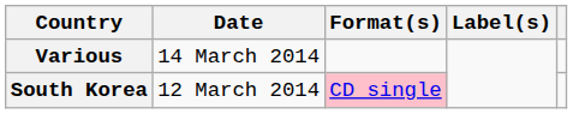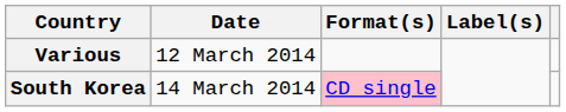Various | Date: 14 March 2014 -> 12 March 2014
South Korea | Date: 12 March 2014 -> 14 March 2014
